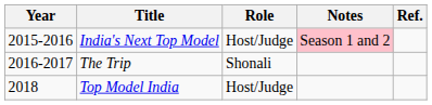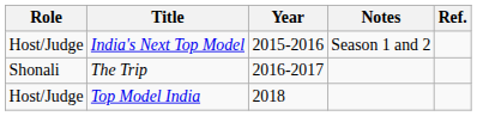columns swapped: Year <-> Role
India's Next Top Model | Notes: pink background -> no background
